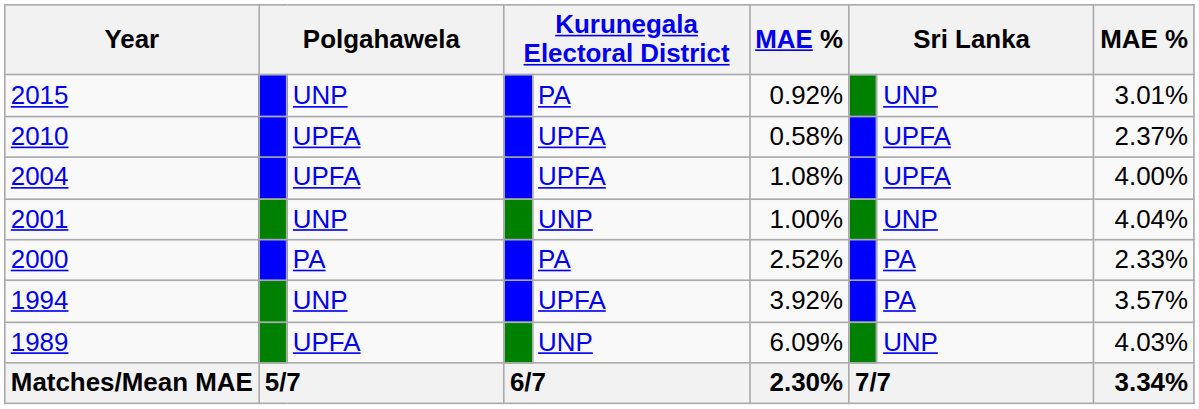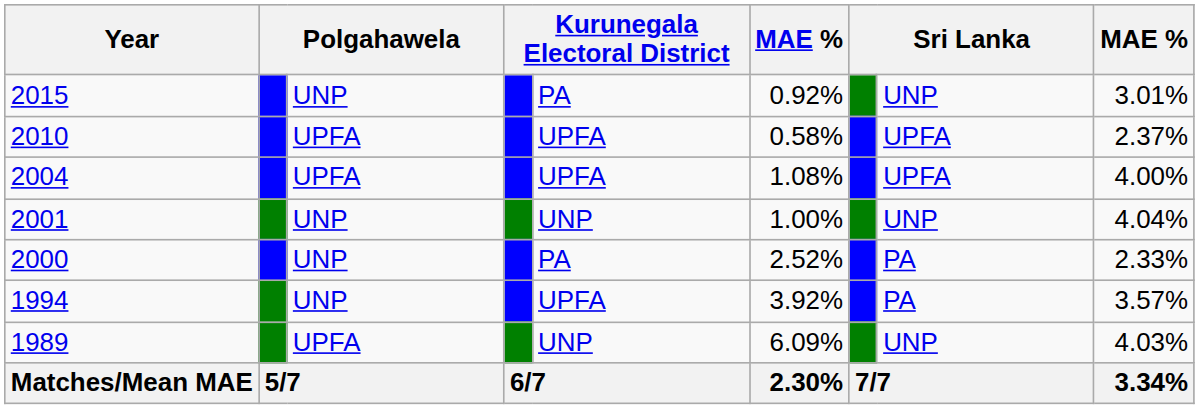2000 | column 3: PA -> UNP
